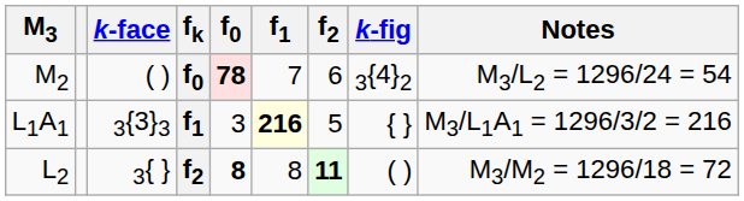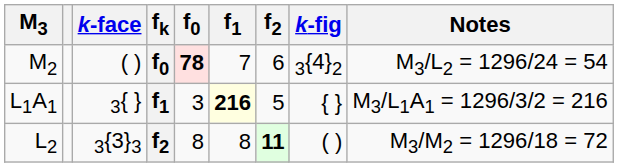L1A1 | k-face: 3{3}3 -> 3{ }
L2 | k-face: 3{ } -> 3{3}3
L2 | f0: bold -> normal
